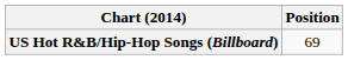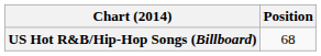US Hot R&B/Hip-Hop Songs (Billboard) | Position: 69 -> 68
